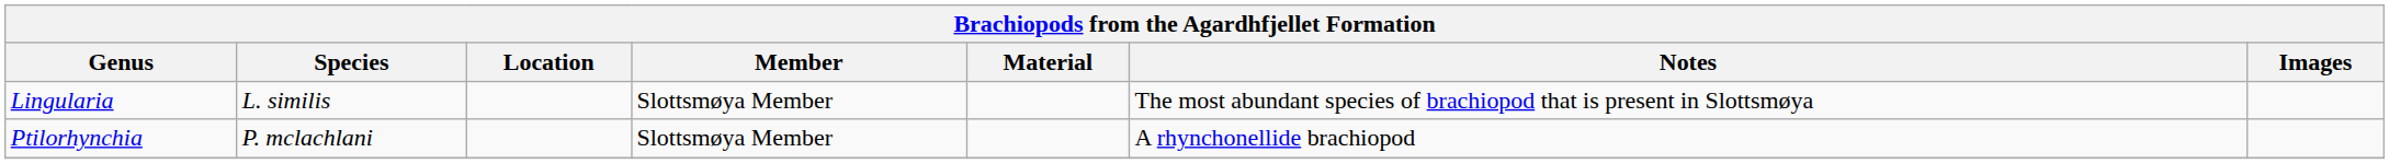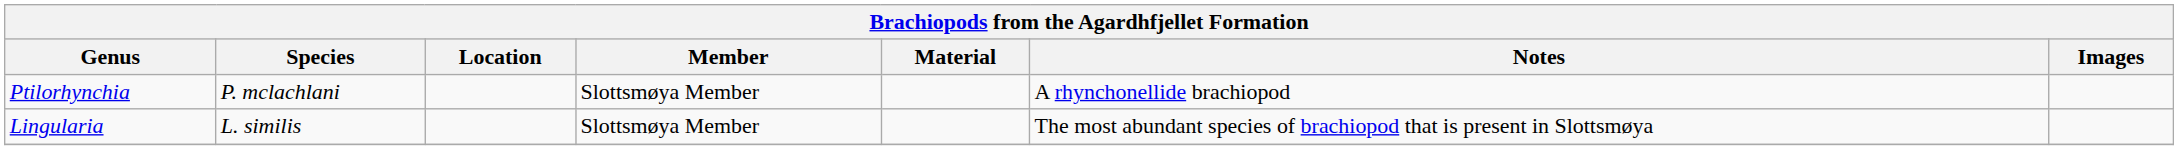rows swapped: Lingularia <-> Ptilorhynchia
